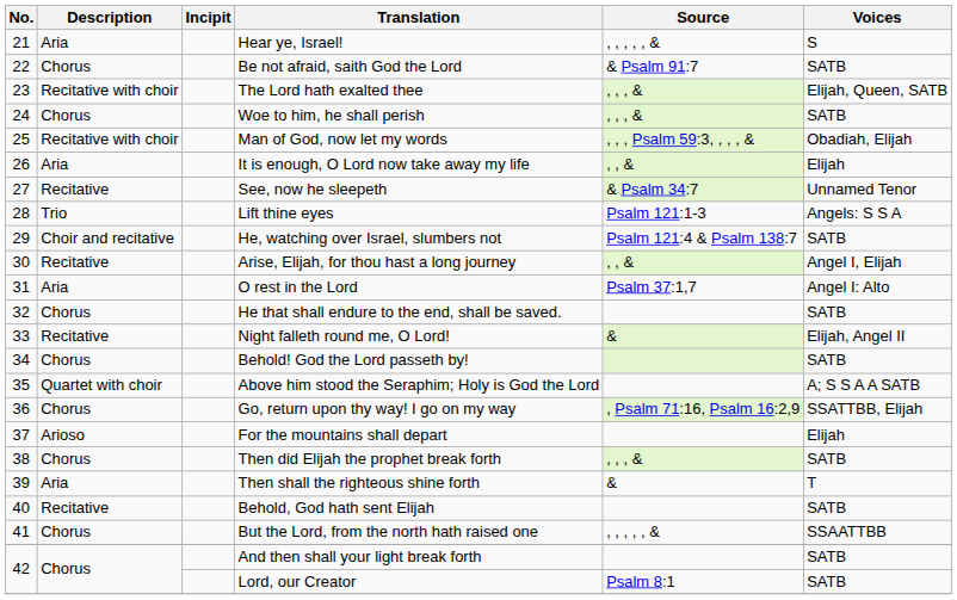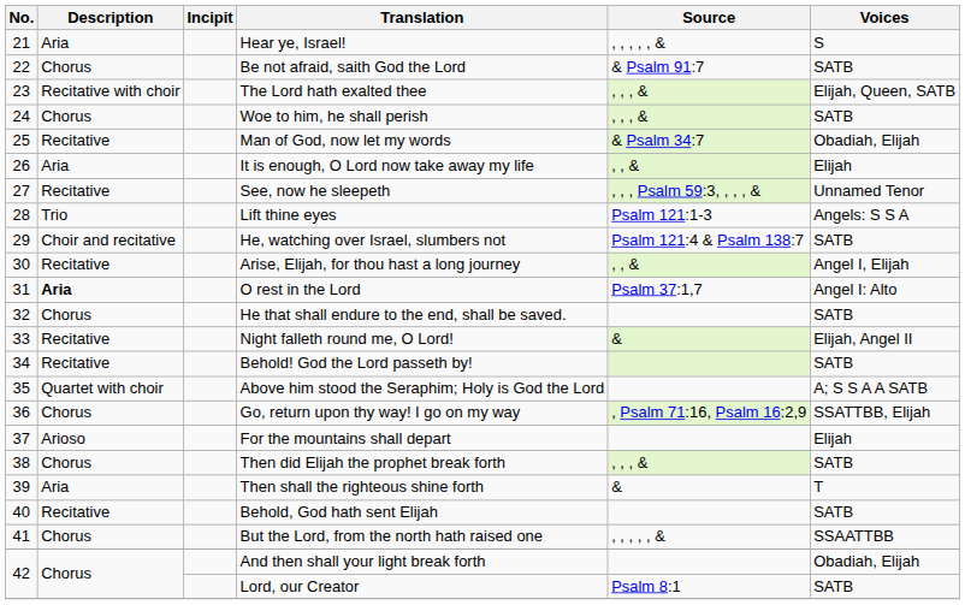Man of God, now let my words | Description: Recitative with choir -> Recitative
Man of God, now let my words | Source: , , , Psalm 59:3, , , , & -> & Psalm 34:7
See, now he sleepeth | Source: & Psalm 34:7 -> , , , Psalm 59:3, , , , &
O rest in the Lord | Description: normal -> bold
Behold! God the Lord passeth by! | Description: Chorus -> Recitative
And then shall your light break forth | Voices: SATB -> Obadiah, Elijah
